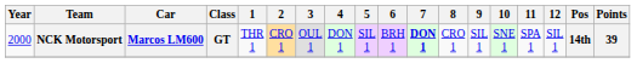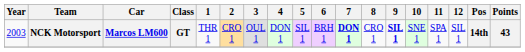NCK Motorsport | Year: 2000 -> 2003
NCK Motorsport | 9: normal -> bold
NCK Motorsport | Points: 39 -> 43
